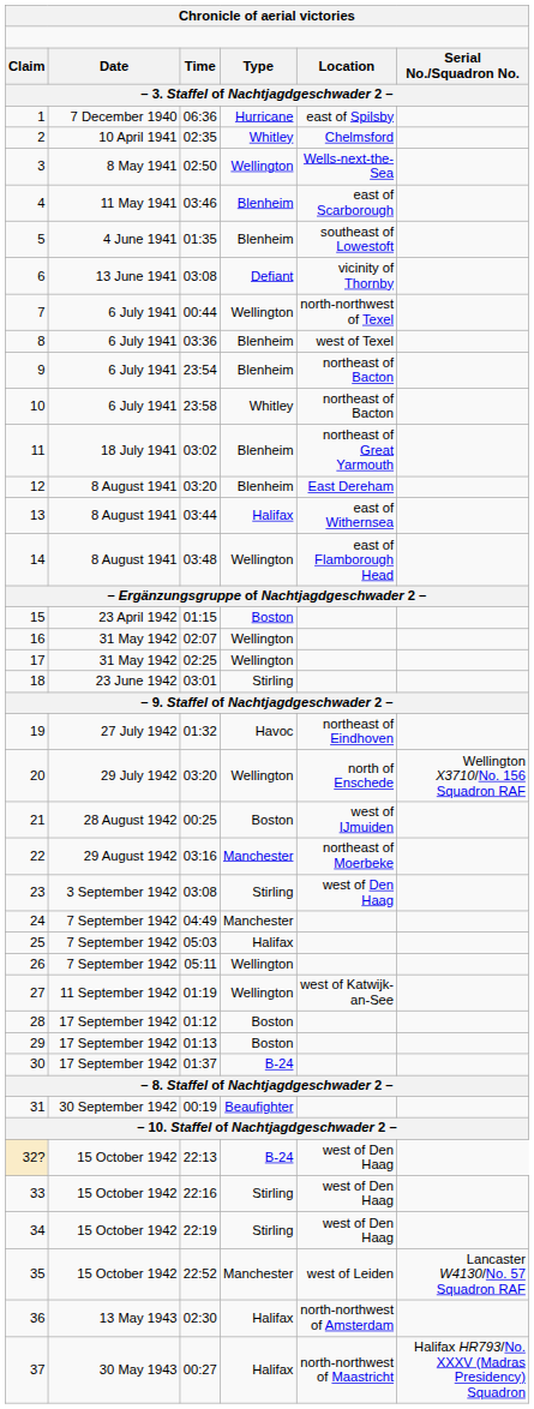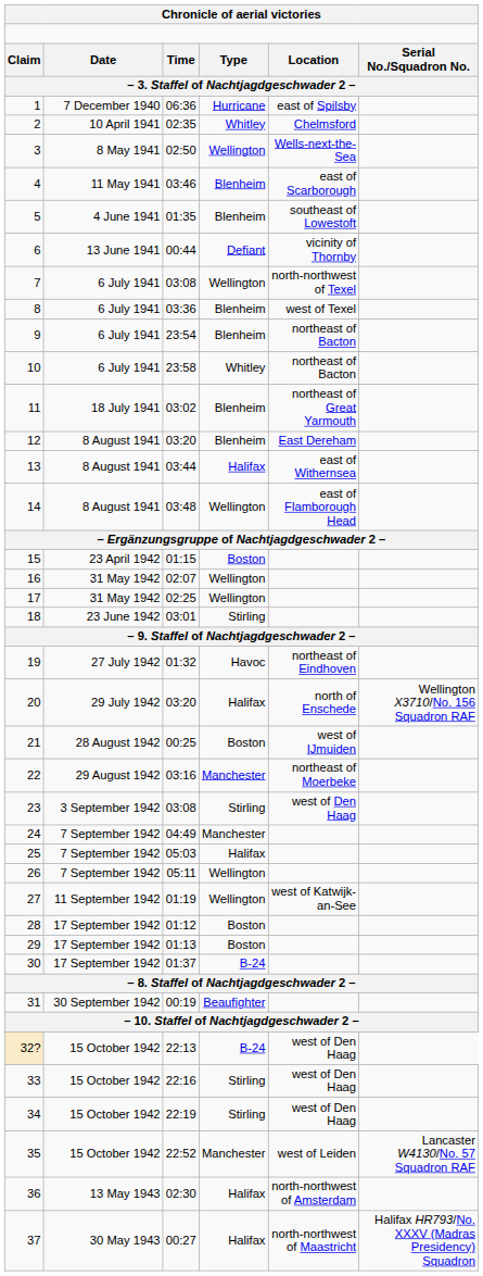6 | column 3: 03:08 -> 00:44
7 | column 3: 00:44 -> 03:08
20 | column 4: Wellington -> Halifax
